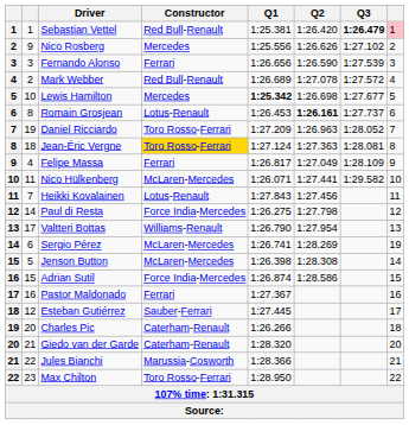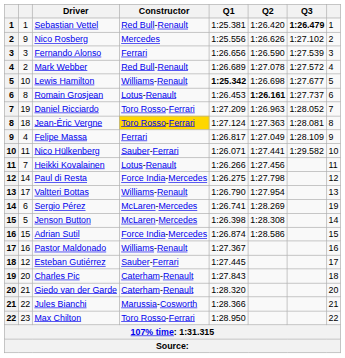Sebastian Vettel | column 8: pink background -> no background
Lewis Hamilton | Constructor: Mercedes -> Williams-Renault
Nico Hülkenberg | Constructor: McLaren-Mercedes -> Sauber-Ferrari
Heikki Kovalainen | Q1: 1:27.843 -> 1:26.266
Pastor Maldonado | Constructor: Ferrari -> Williams-Renault
Charles Pic | Q1: 1:26.266 -> 1:27.843
